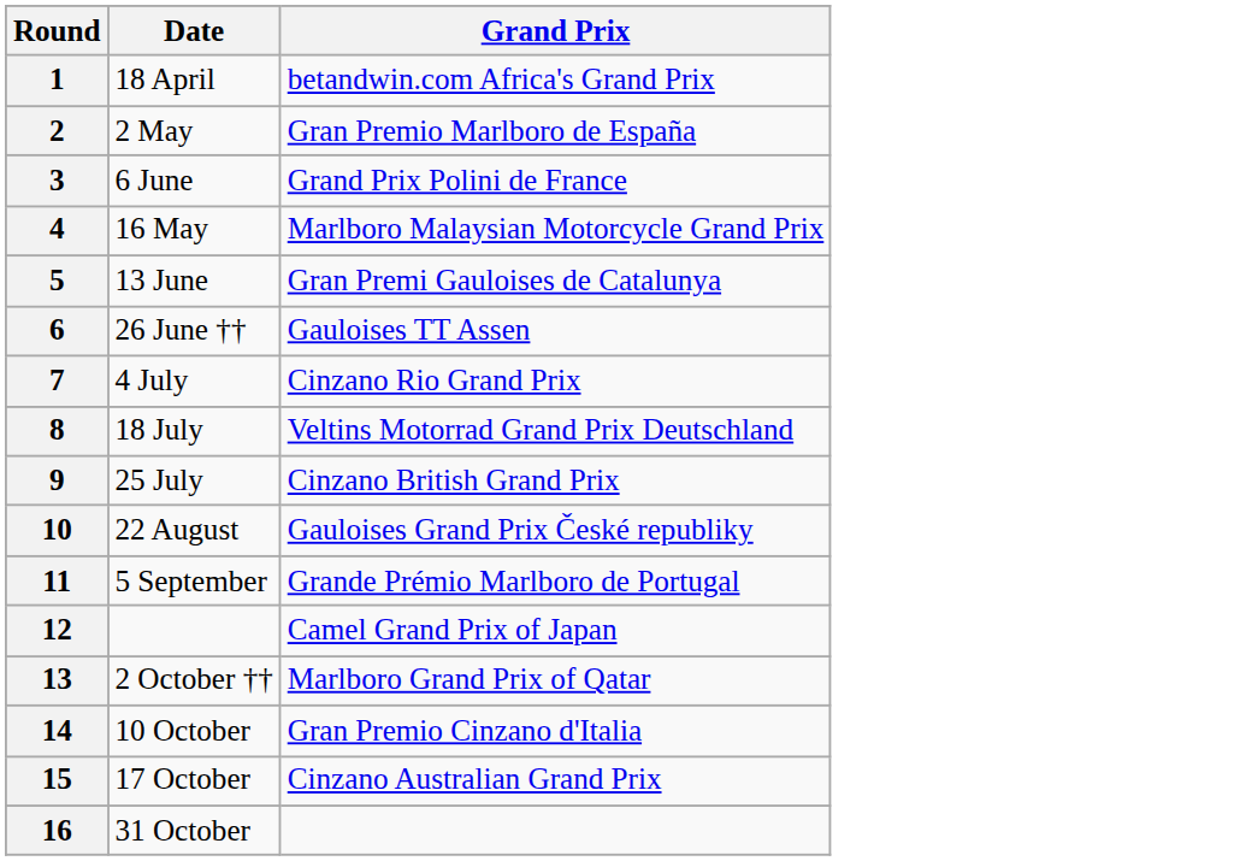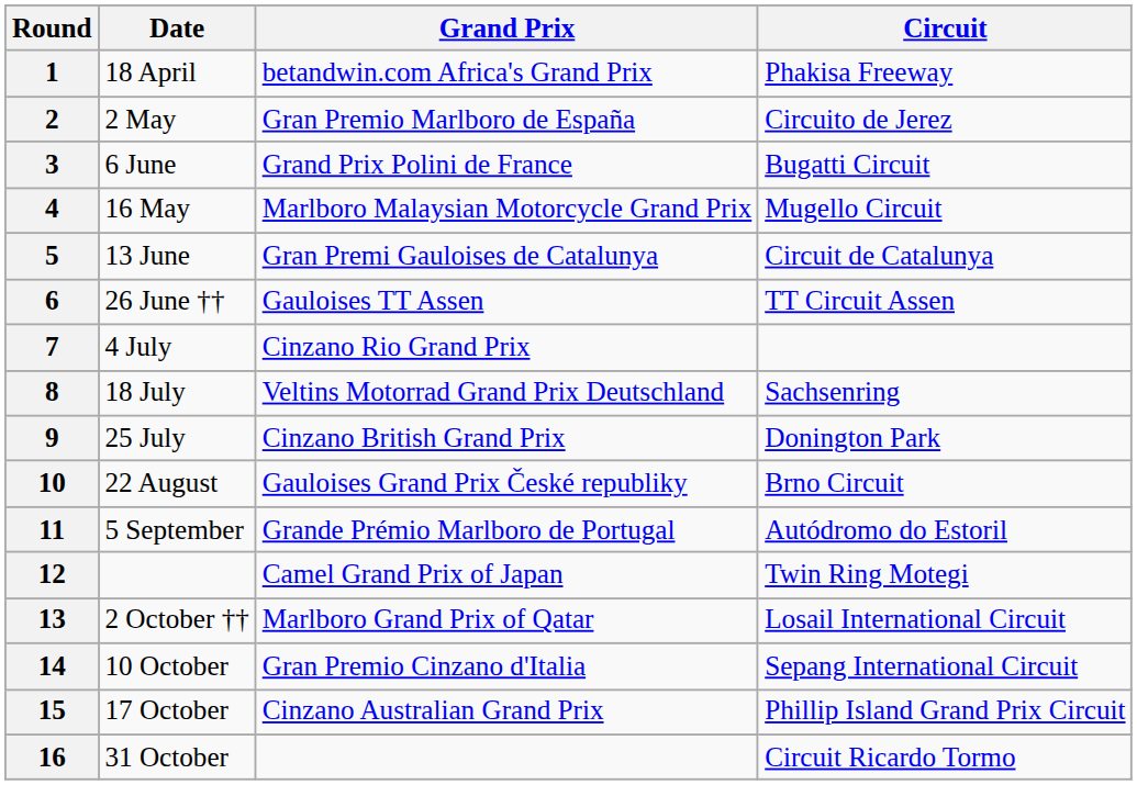+ column: Circuit | Phakisa Freeway | Circuito de Jerez | Bugatti Circuit | Mugello Circuit | Circuit de Catalunya | TT Circuit Assen | Sachsenring | Donington Park | Brno Circuit | Autódromo do Estoril | Twin Ring Motegi | Losail International Circuit | Sepang International Circuit | Phillip Island Grand Prix Circuit | Circuit Ricardo Tormo
